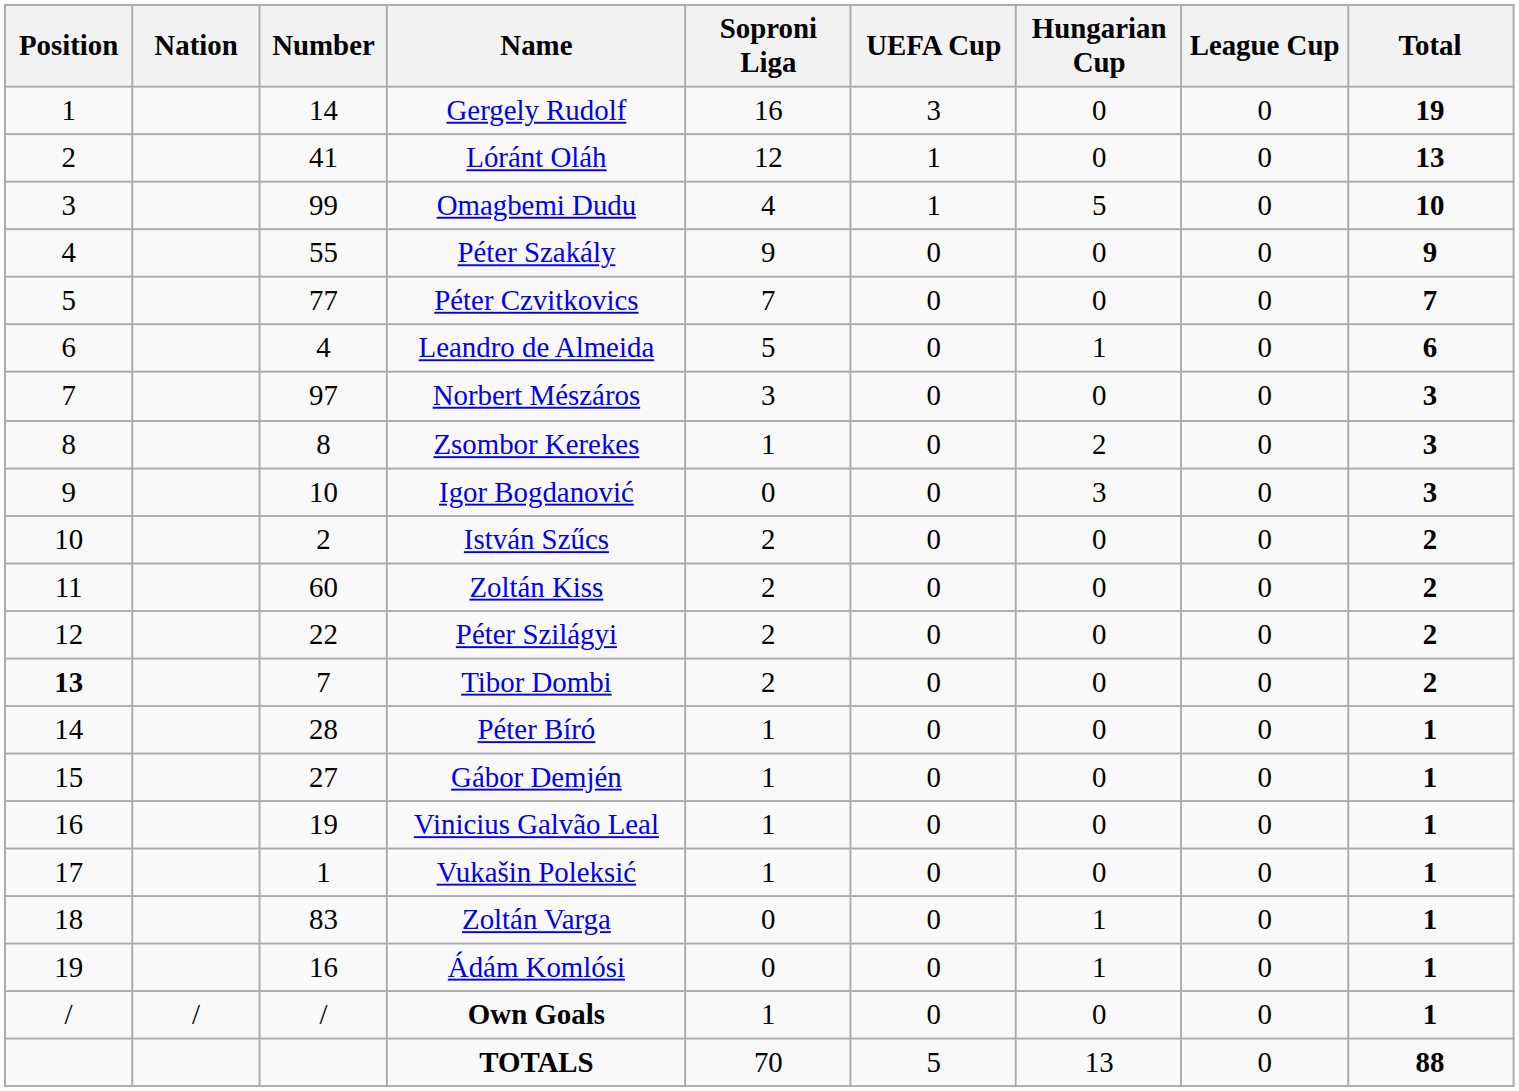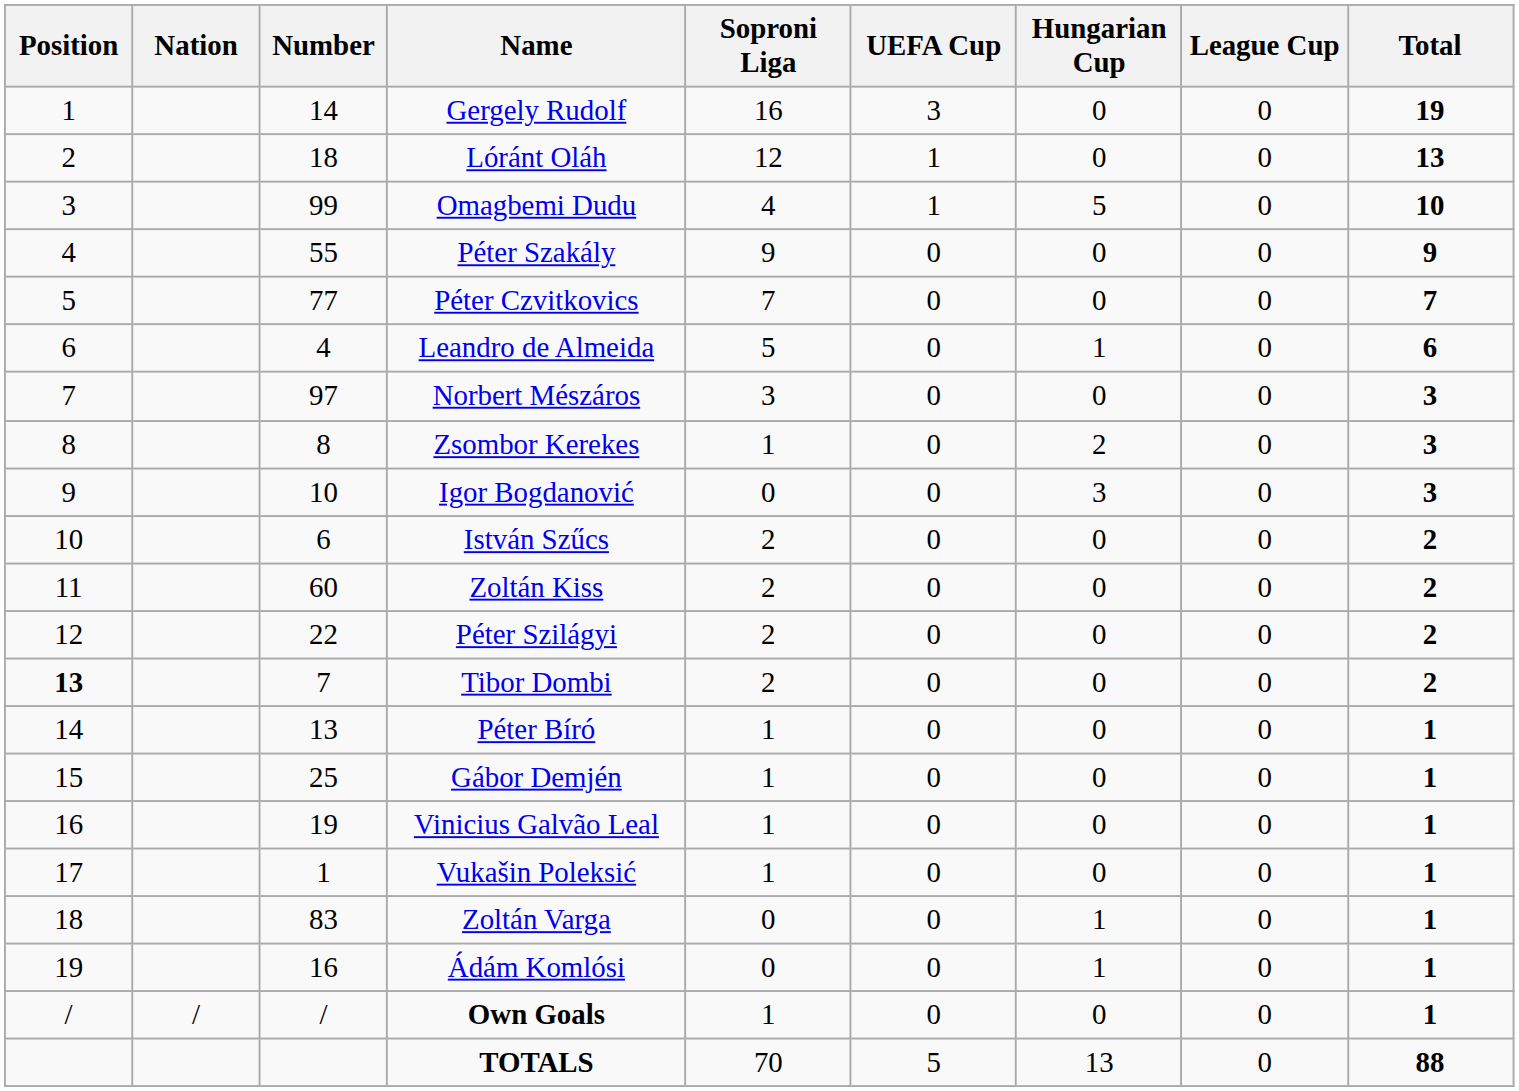Lóránt Oláh | Number: 41 -> 18
István Szűcs | Number: 2 -> 6
Péter Bíró | Number: 28 -> 13
Gábor Demjén | Number: 27 -> 25
